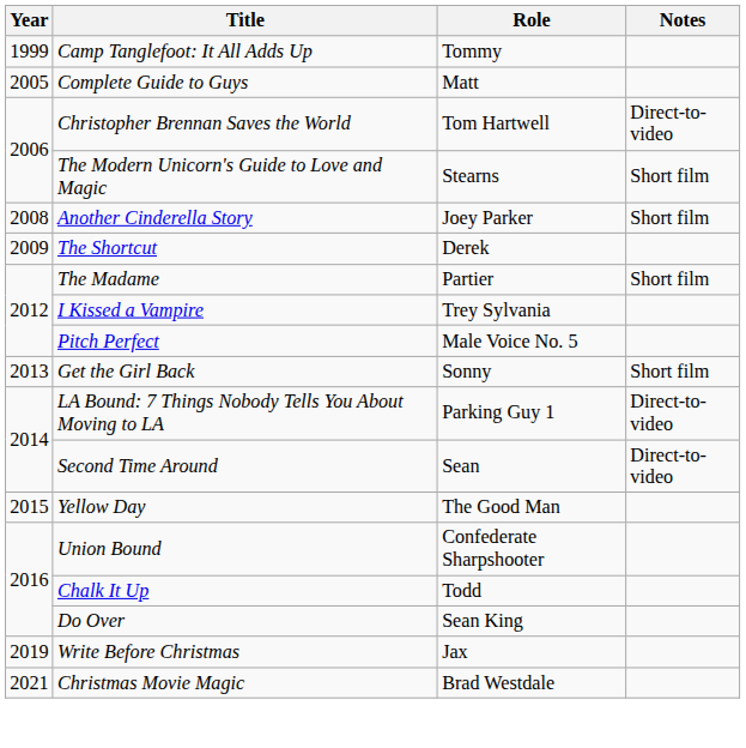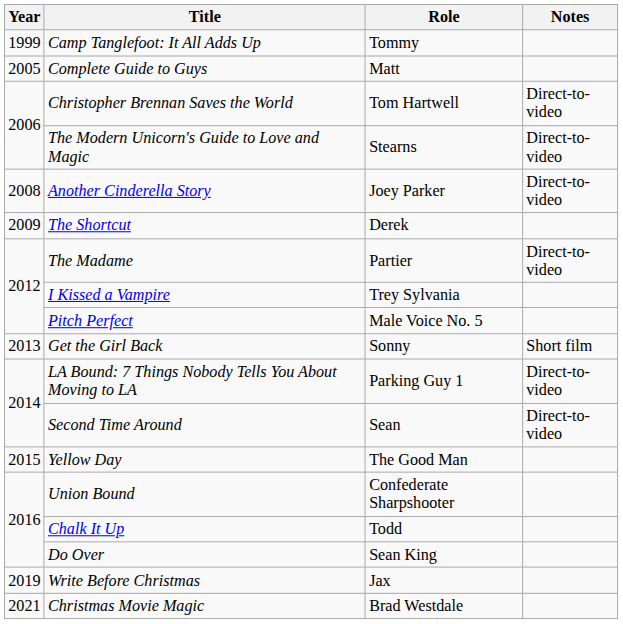The Modern Unicorn's Guide to Love and Magic | Notes: Short film -> Direct-to-video
Another Cinderella Story | Notes: Short film -> Direct-to-video
The Madame | Notes: Short film -> Direct-to-video
